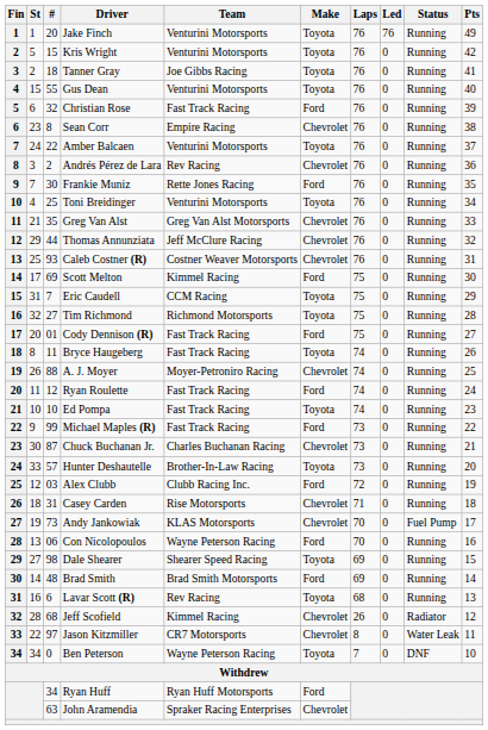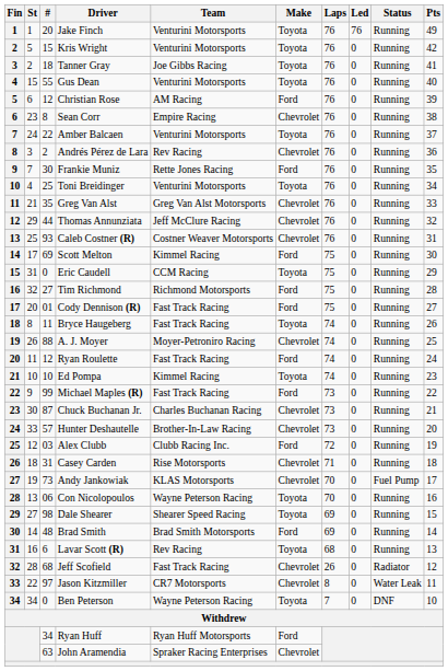Christian Rose | #: 32 -> 12
Christian Rose | Team: Fast Track Racing -> AM Racing
Eric Caudell | #: 7 -> 0
Tim Richmond | Make: Toyota -> Ford
Ed Pompa | Team: Fast Track Racing -> Kimmel Racing
Hunter Deshautelle | Make: Toyota -> Chevrolet
Con Nicolopoulos | Make: Ford -> Toyota
Jeff Scofield | Team: Kimmel Racing -> Fast Track Racing
